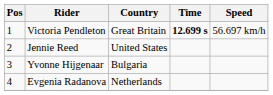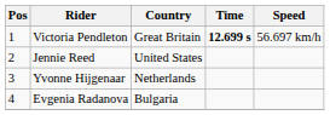Yvonne Hijgenaar | Country: Bulgaria -> Netherlands
Evgenia Radanova | Country: Netherlands -> Bulgaria
